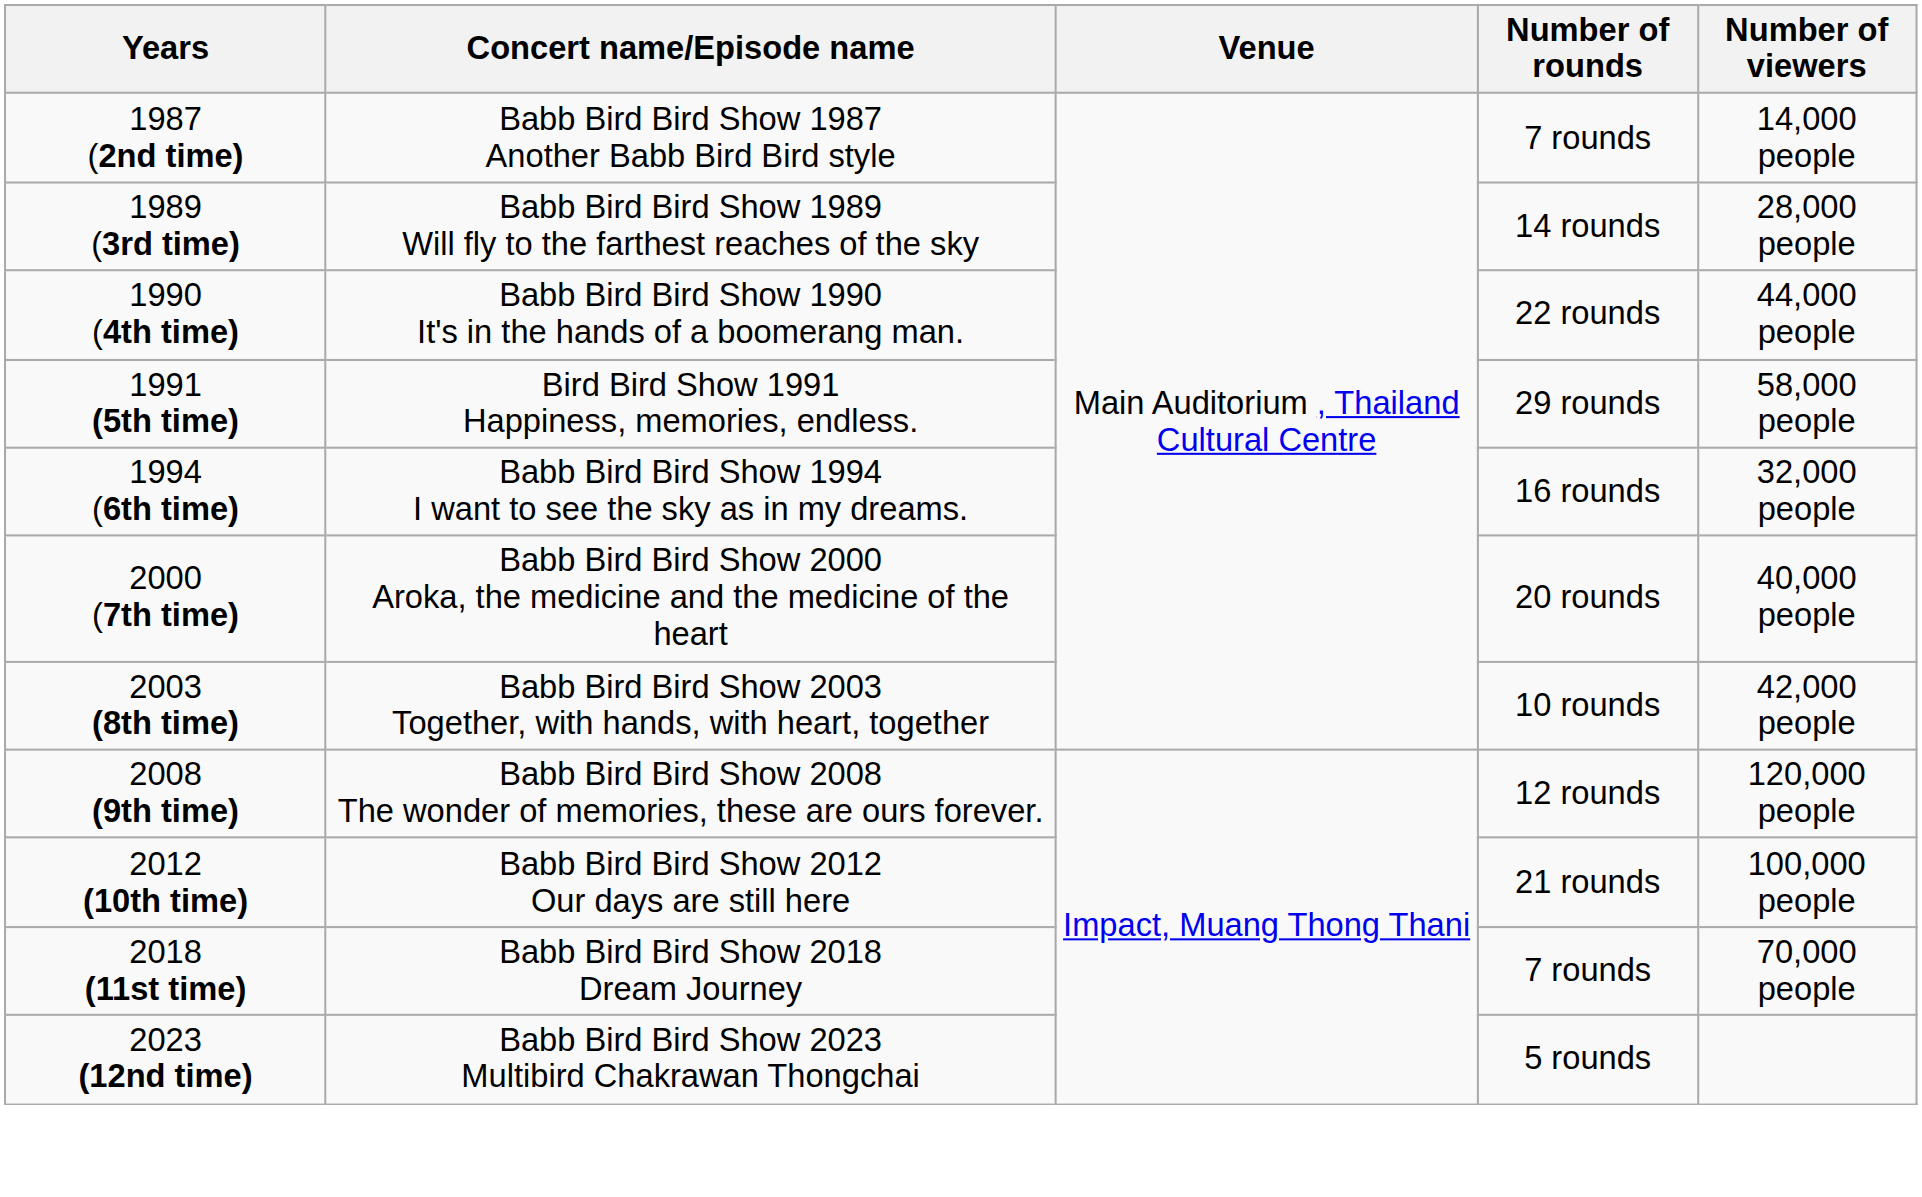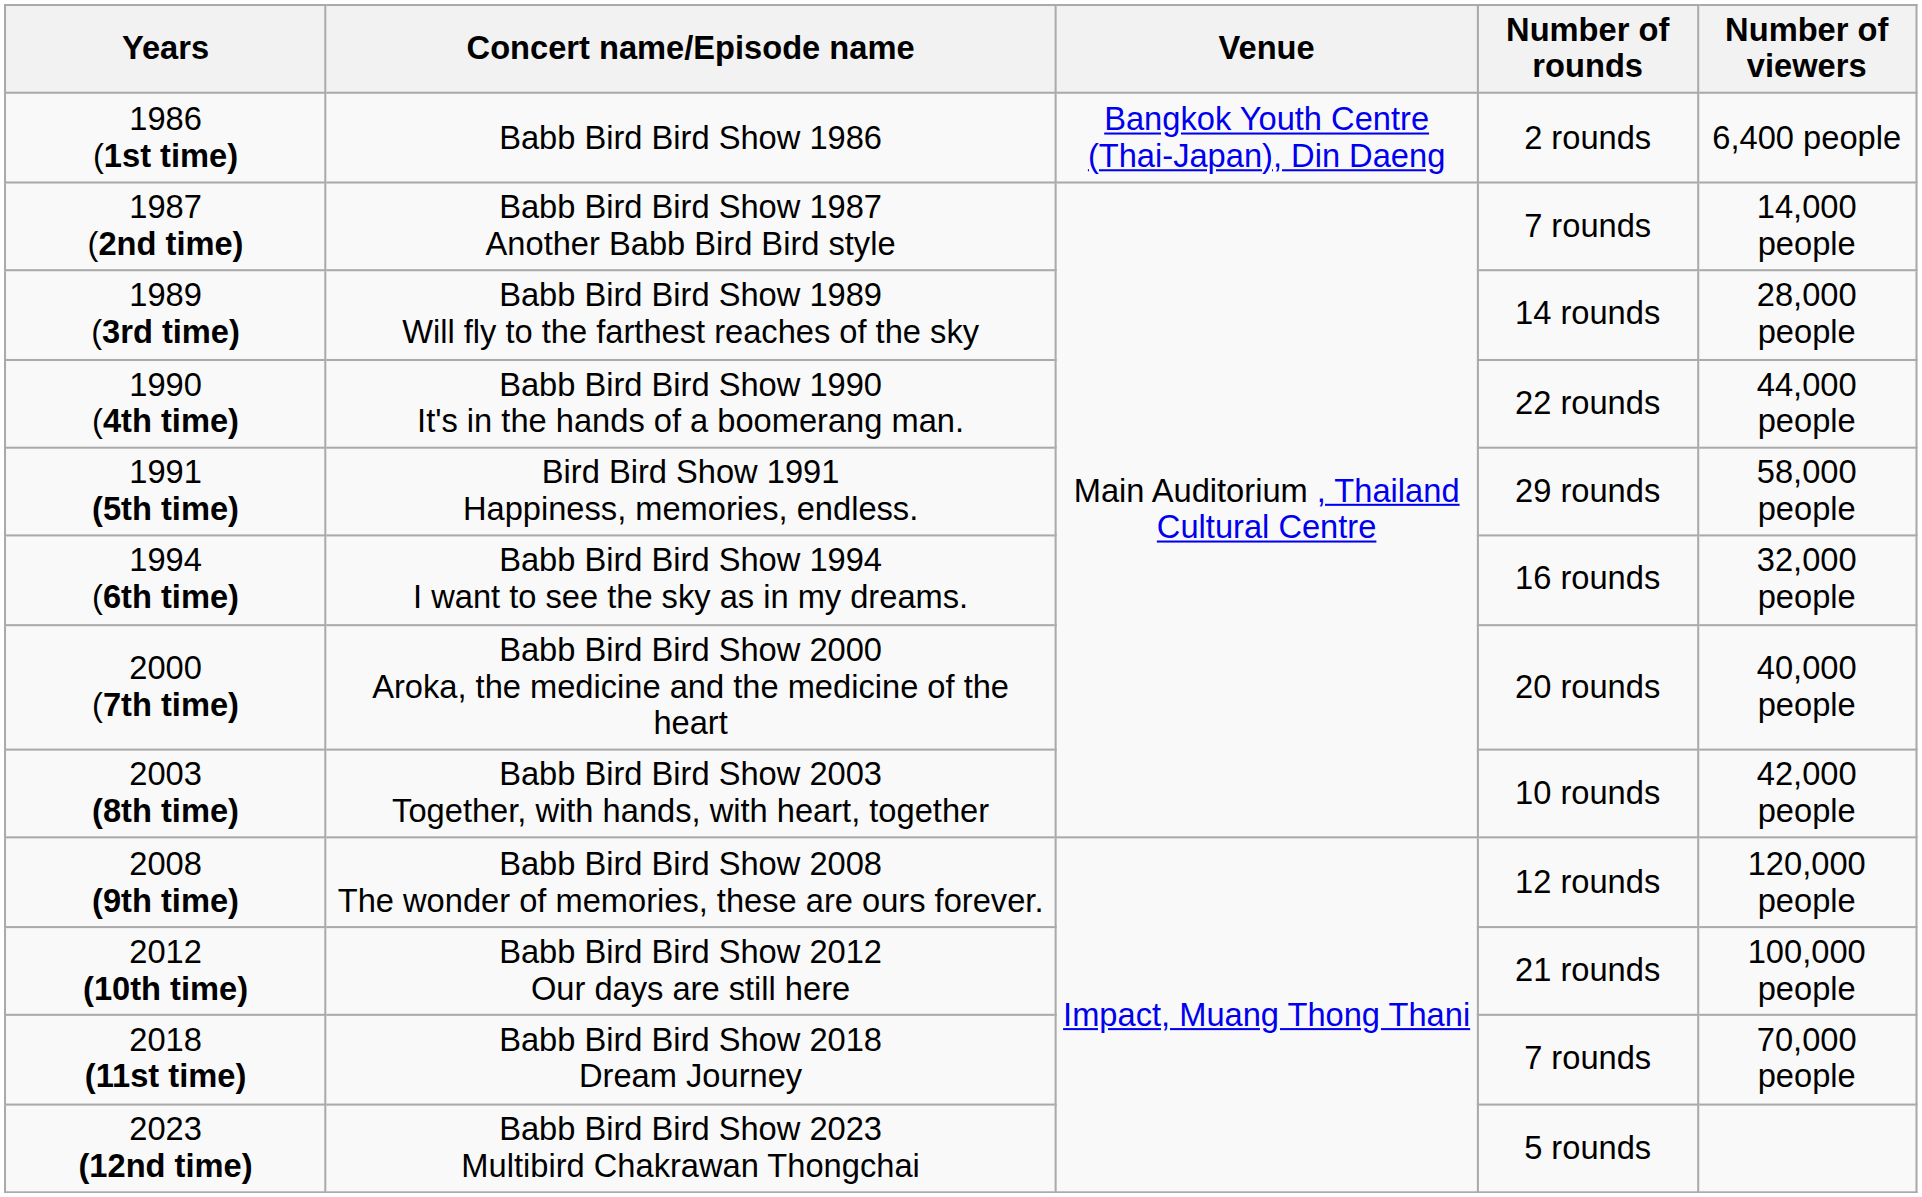+ row: 1986 (1st time) | Babb Bird Bird Show 1986 | Bangkok Youth Centre (Thai-Japan), Din Daeng | 2 rounds | 6,400 people
